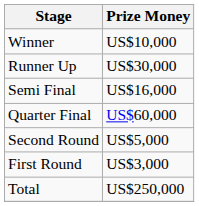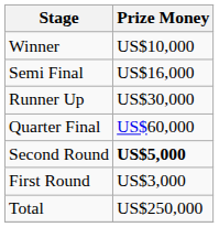rows swapped: Runner Up <-> Semi Final
Second Round | Prize Money: normal -> bold
